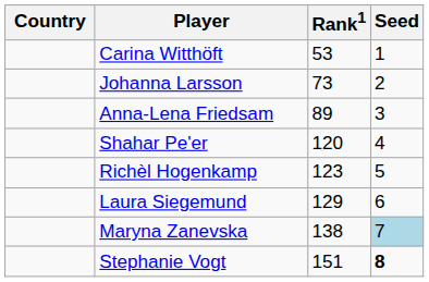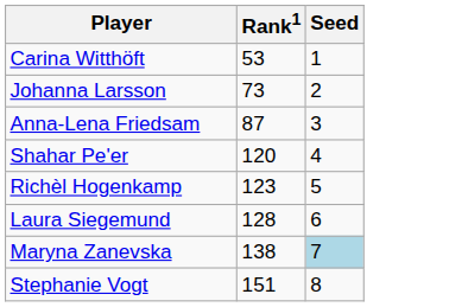- column: Country
Anna-Lena Friedsam | Rank1: 89 -> 87
Laura Siegemund | Rank1: 129 -> 128
Stephanie Vogt | Seed: bold -> normal
